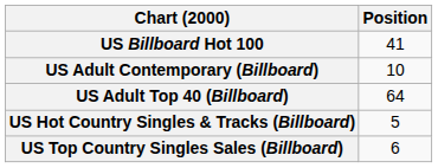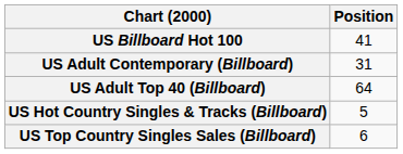US Adult Contemporary (Billboard) | Position: 10 -> 31
